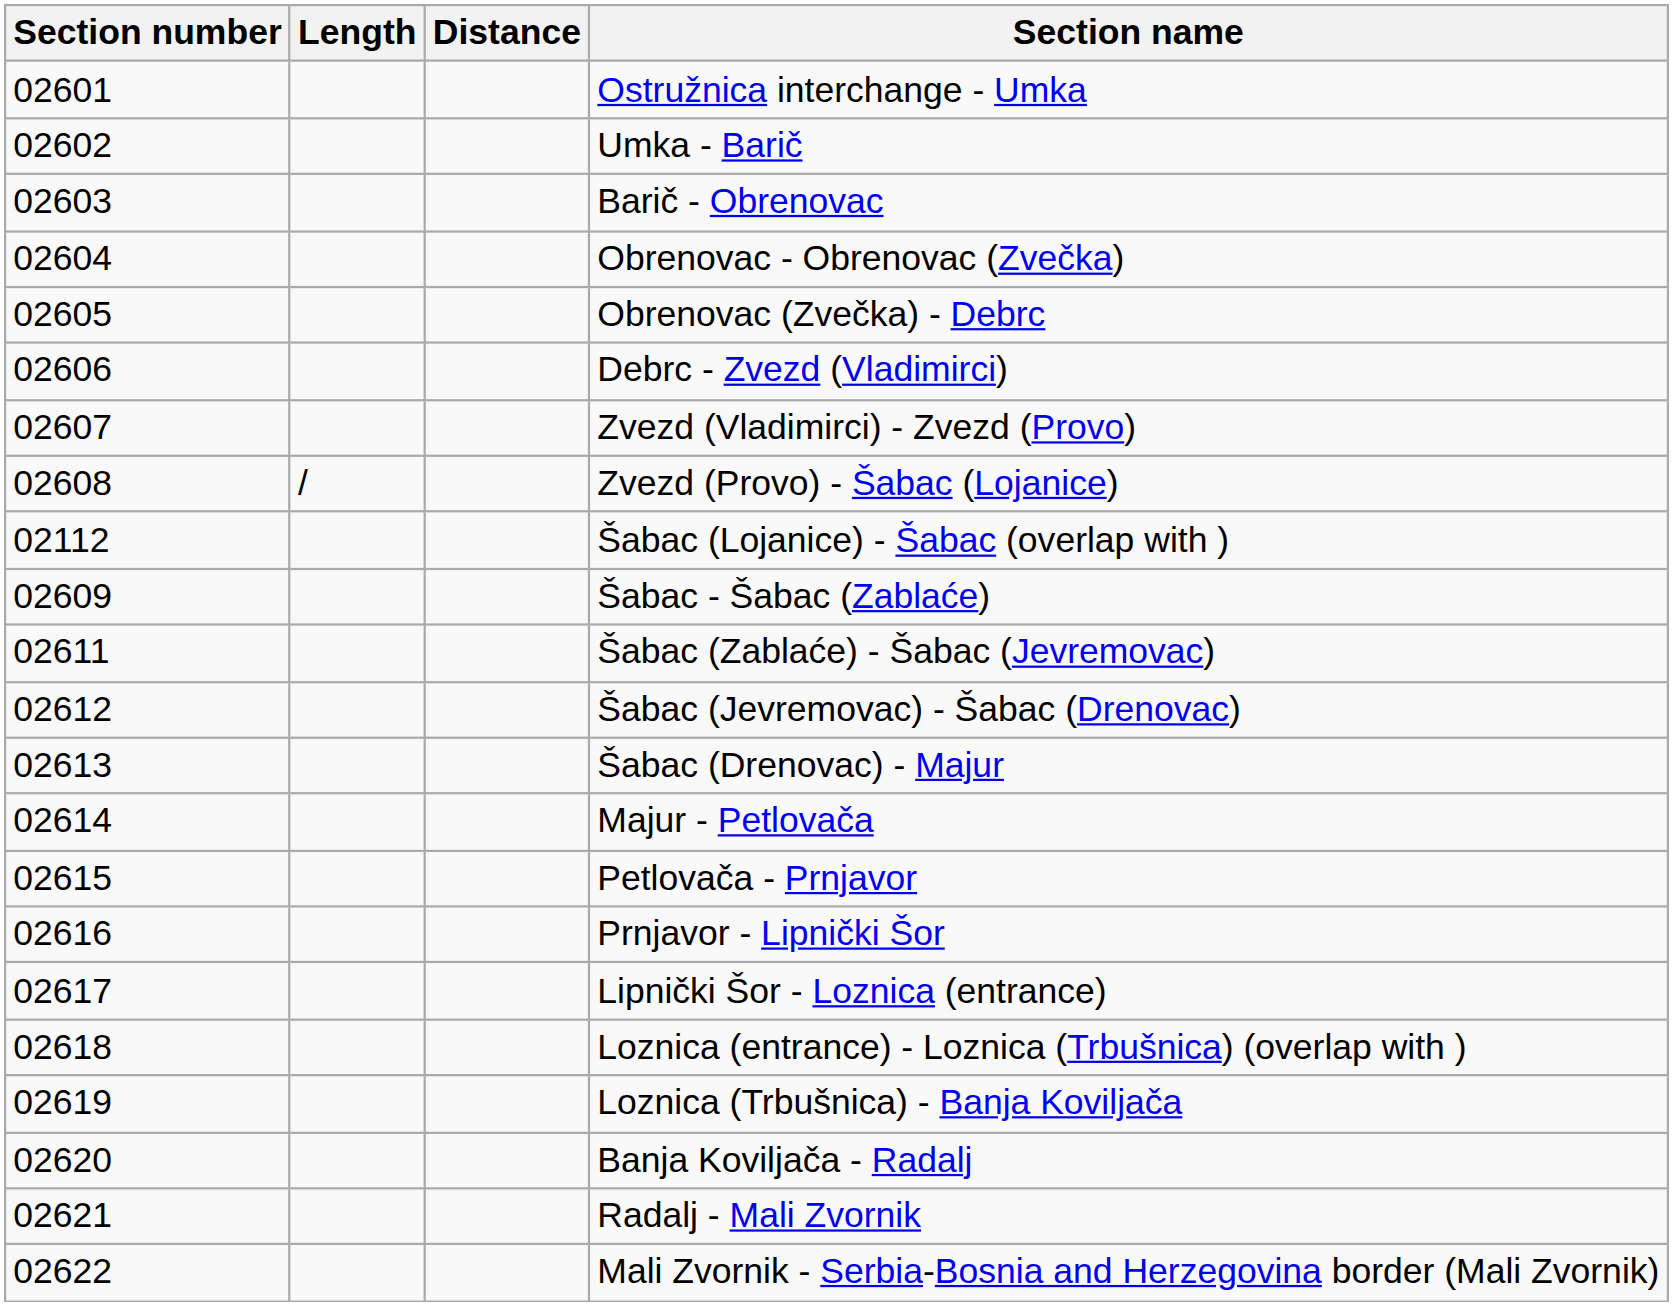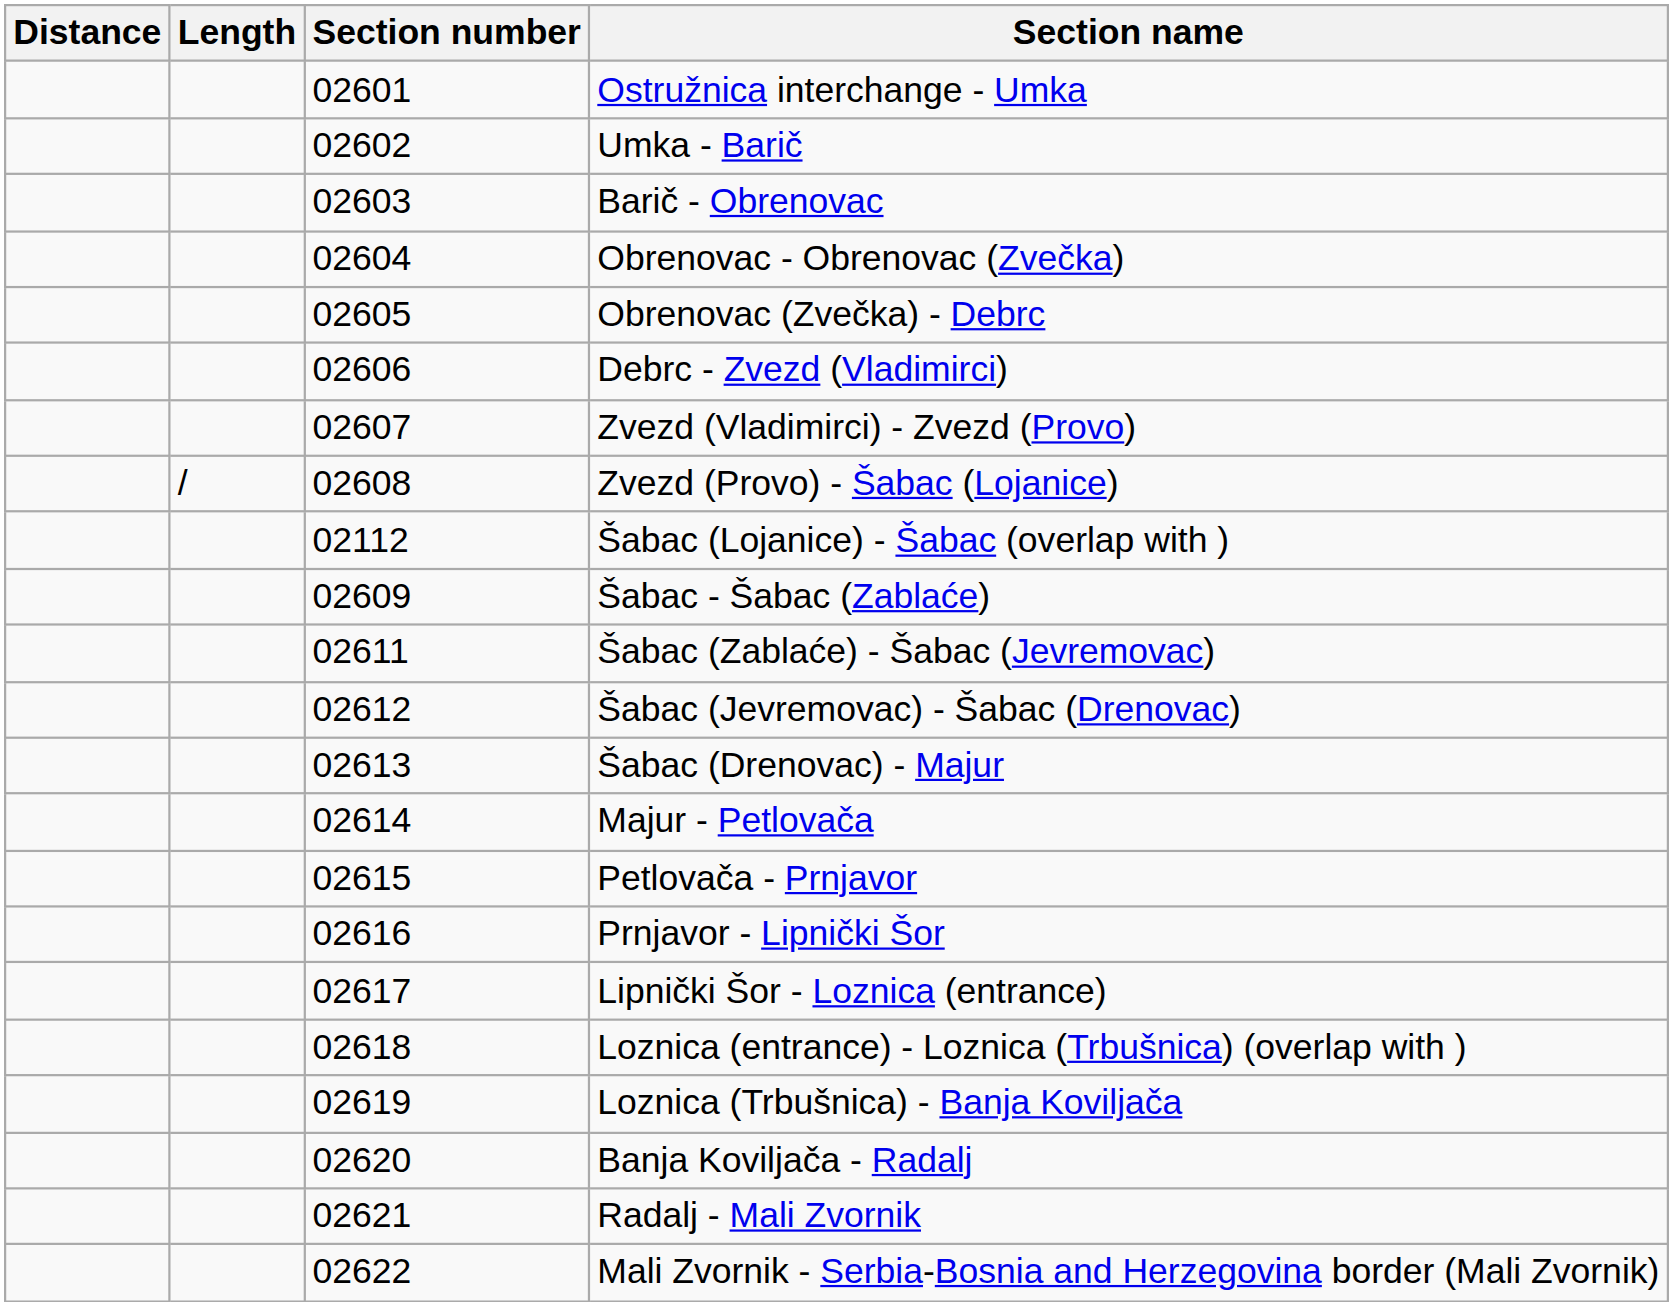columns swapped: Section number <-> Distance
